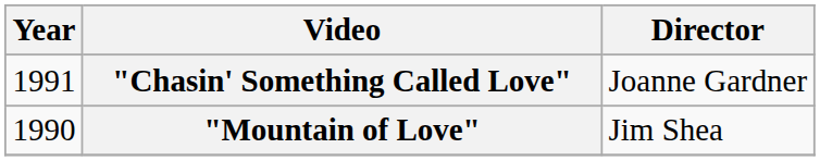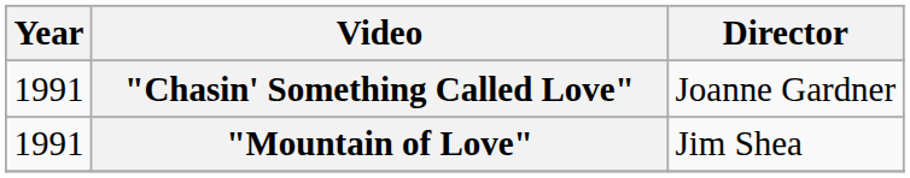"Mountain of Love" | Year: 1990 -> 1991
